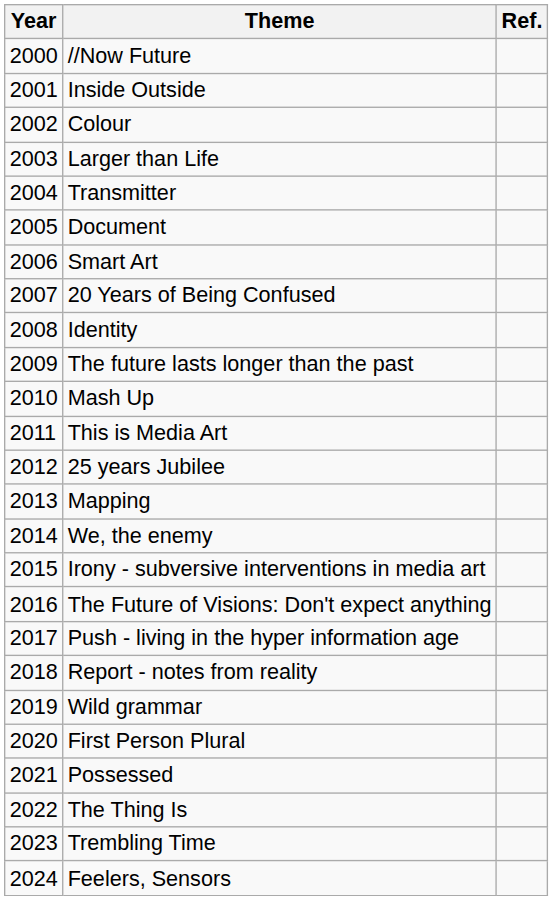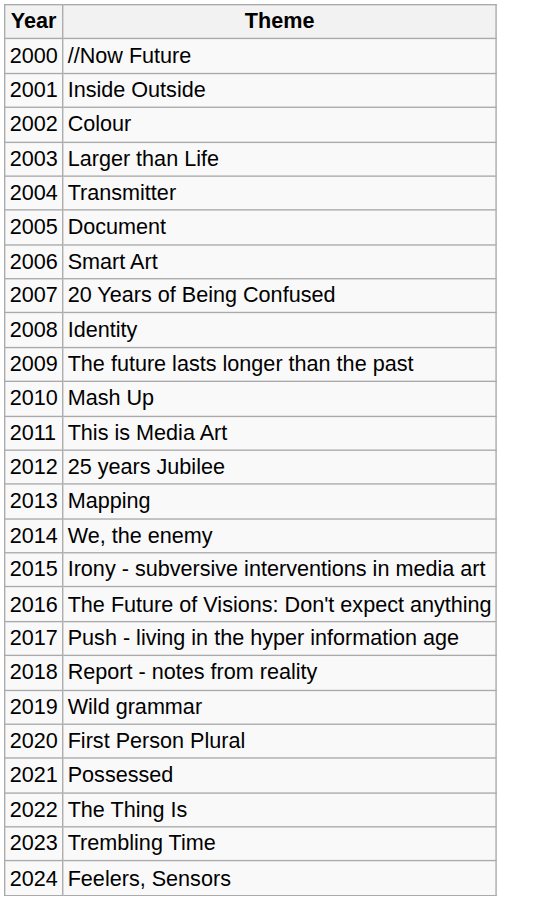- column: Ref.
